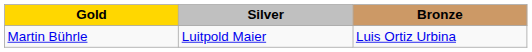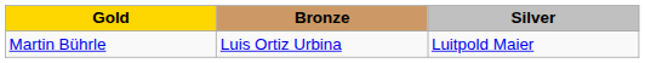columns swapped: Silver <-> Bronze
